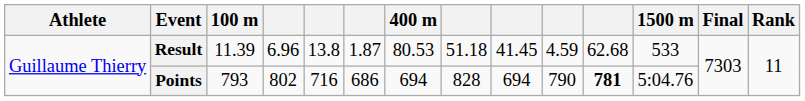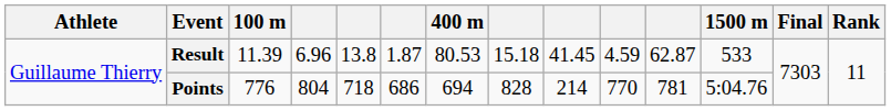Result | column 8: 51.18 -> 15.18
Result | column 11: 62.68 -> 62.87
Points | 100 m: 793 -> 776
Points | column 4: 802 -> 804
Points | column 5: 716 -> 718
Points | column 9: 694 -> 214
Points | column 10: 790 -> 770
Points | column 11: bold -> normal
